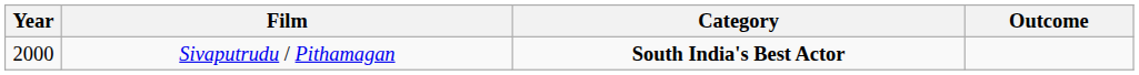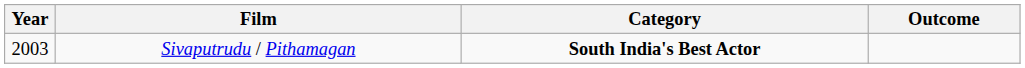Sivaputrudu / Pithamagan | Year: 2000 -> 2003
